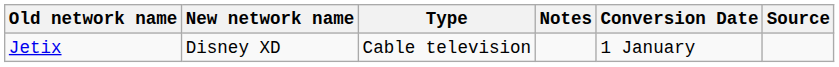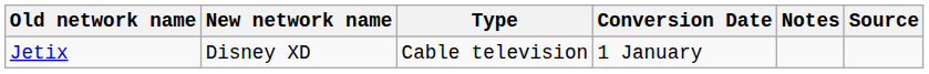columns swapped: Conversion Date <-> Notes
